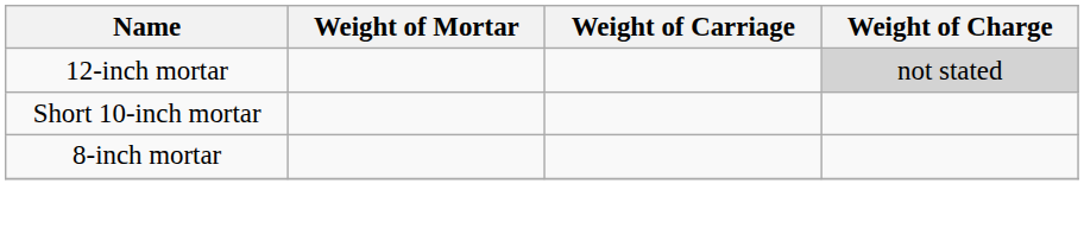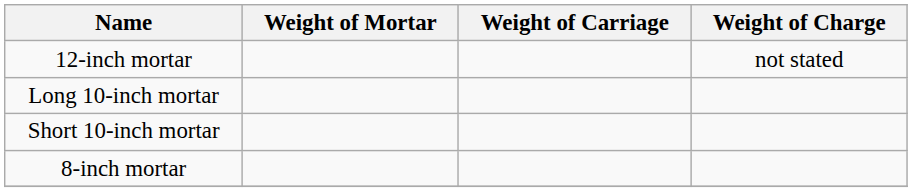12-inch mortar | Weight of Charge: lightgrey background -> no background
+ row: Long 10-inch mortar
